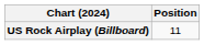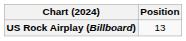US Rock Airplay (Billboard) | Position: 11 -> 13
